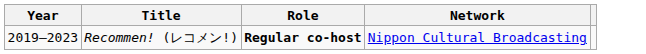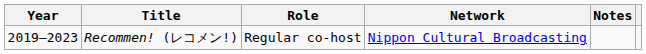+ column: Notes
Recommen! (レコメン!) | Role: bold -> normal
